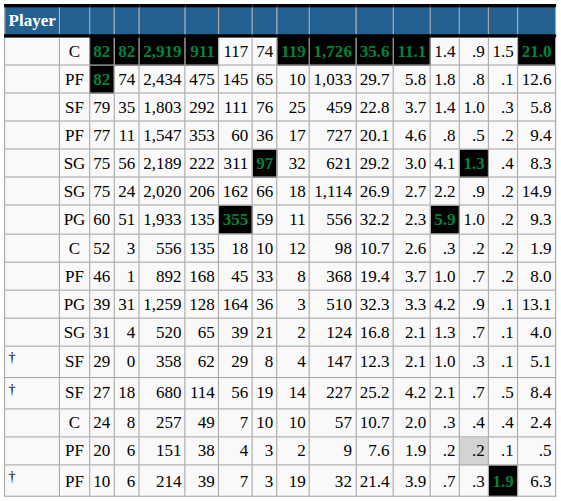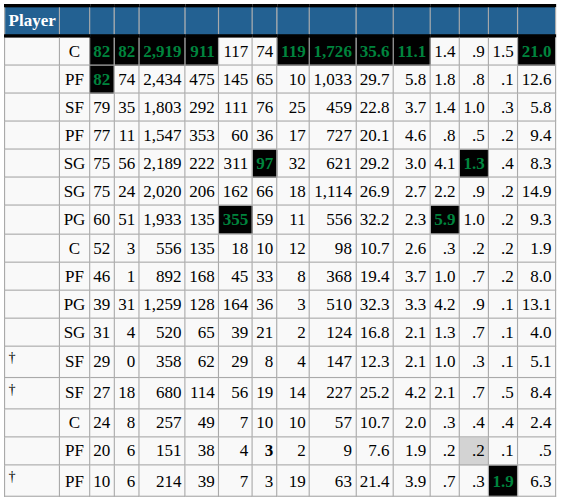20 / 6 | column 8: normal -> bold
10 / 6 | column 10: 32 -> 63
